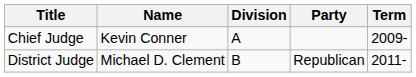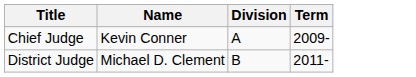- column: Party | Republican
